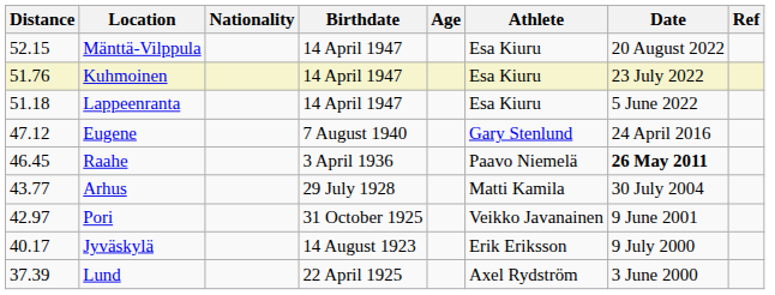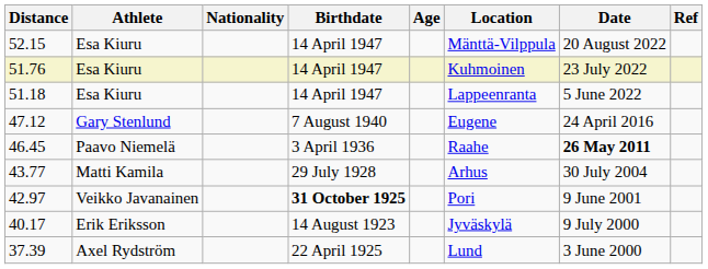columns swapped: Athlete <-> Location
42.97 | Birthdate: normal -> bold
